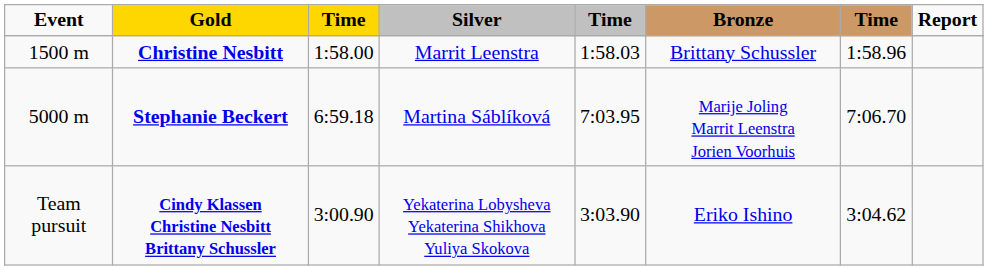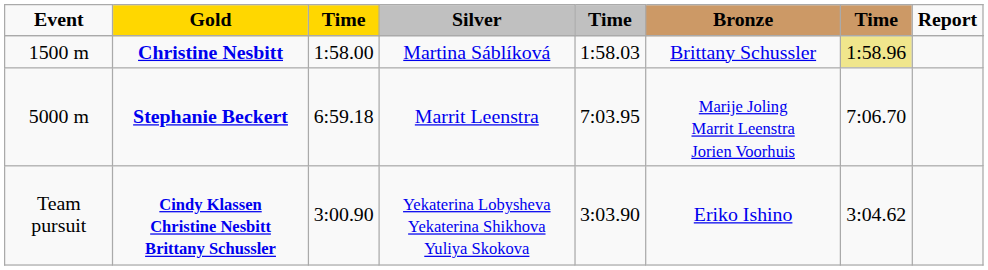Christine Nesbitt | Silver: Marrit Leenstra -> Martina Sáblíková
Christine Nesbitt | column 7: no background -> khaki background
Stephanie Beckert | Silver: Martina Sáblíková -> Marrit Leenstra
